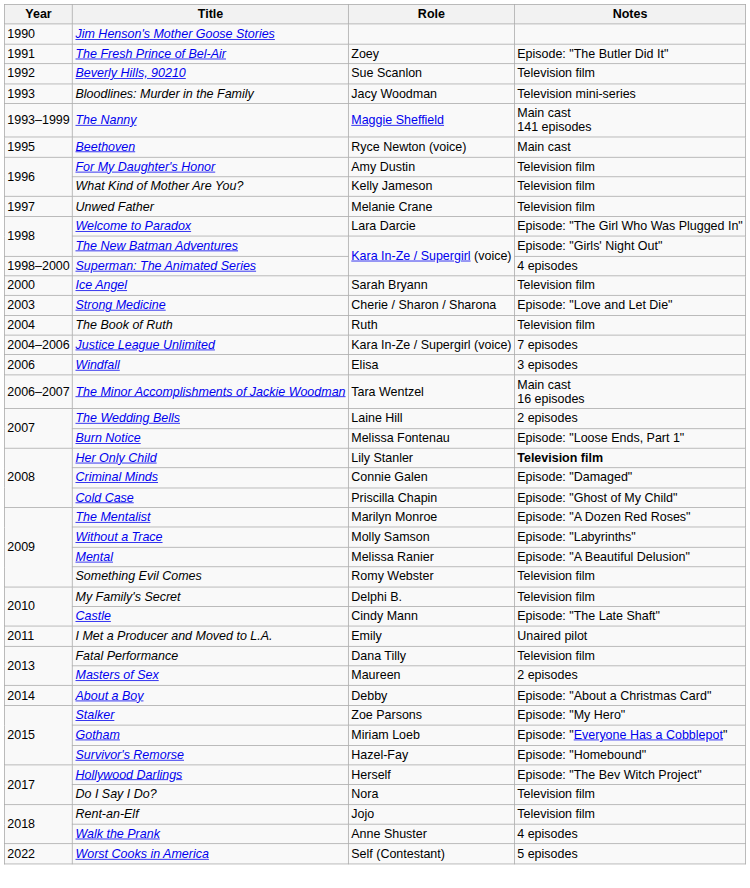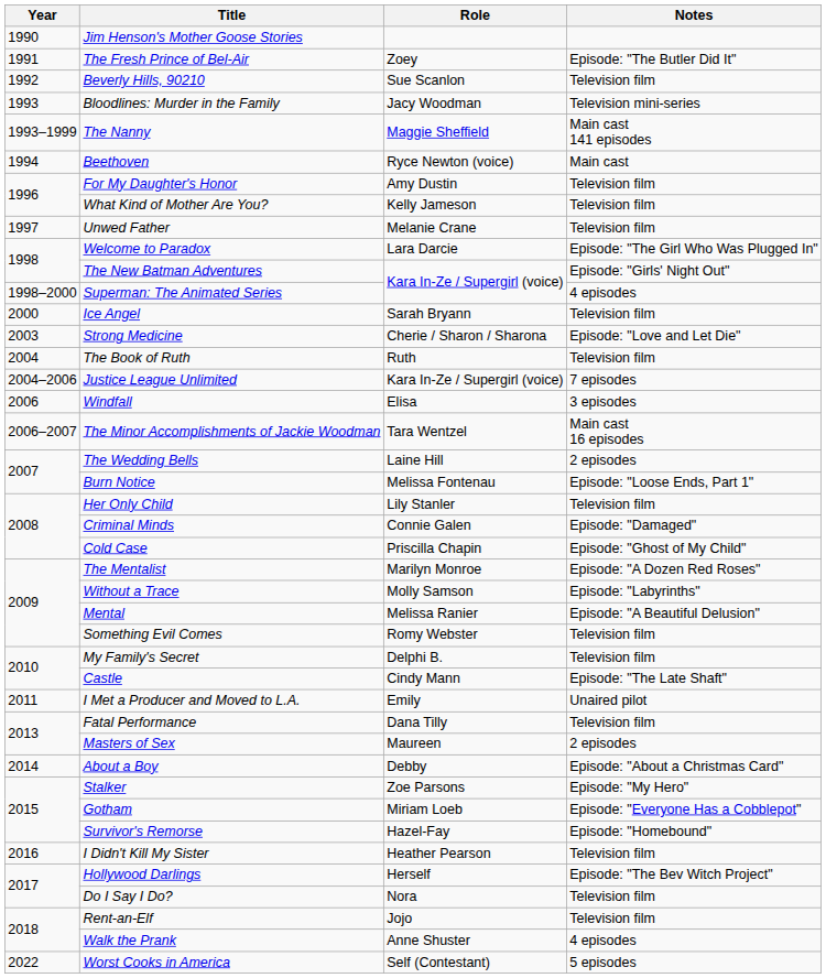Beethoven | Year: 1995 -> 1994
Her Only Child | Notes: bold -> normal
+ row: 2016 | I Didn't Kill My Sister | Heather Pearson | Television film
